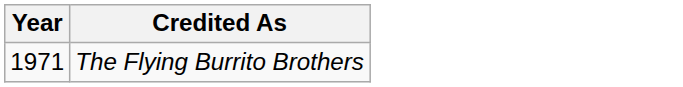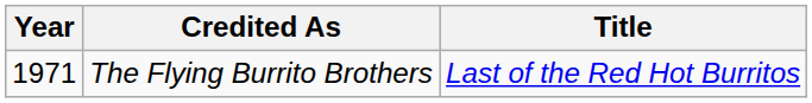+ column: Title | Last of the Red Hot Burritos
